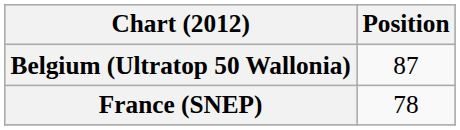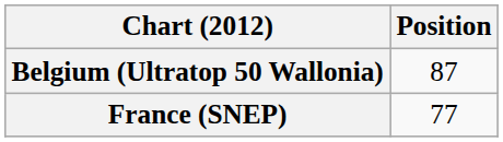France (SNEP) | Position: 78 -> 77
